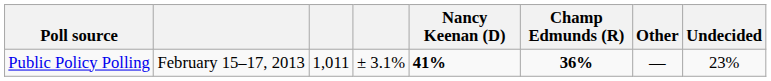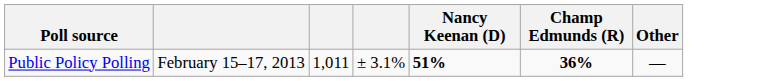- column: Undecided | 23%
Public Policy Polling | Nancy Keenan (D): 41% -> 51%
